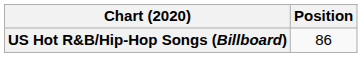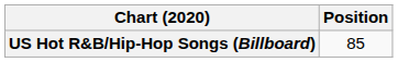US Hot R&B/Hip-Hop Songs (Billboard) | Position: 86 -> 85
